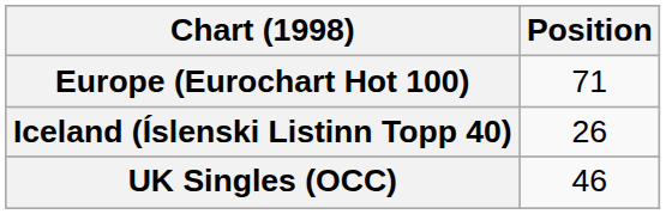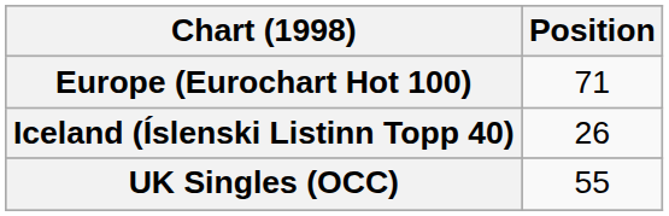UK Singles (OCC) | Position: 46 -> 55
